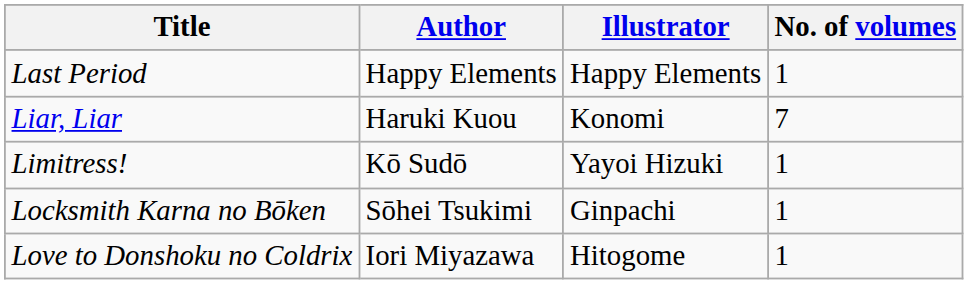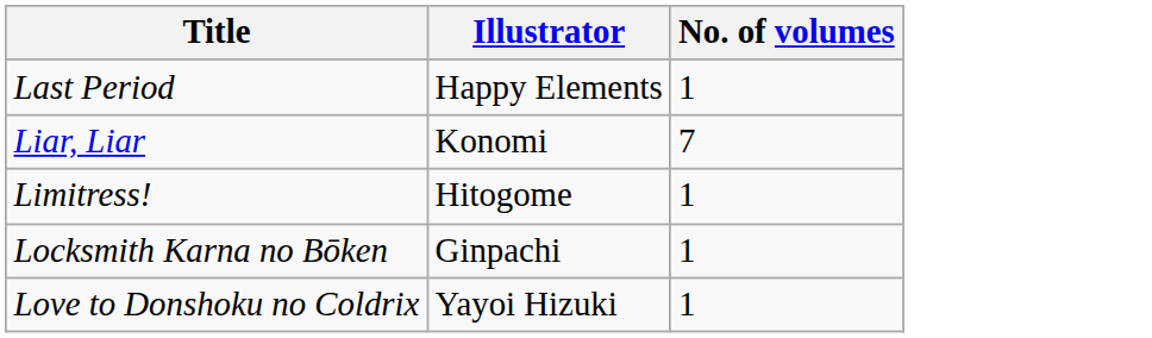- column: Author | Happy Elements | Haruki Kuou | Kō Sudō | Sōhei Tsukimi | Iori Miyazawa
Limitress! | Illustrator: Yayoi Hizuki -> Hitogome
Love to Donshoku no Coldrix | Illustrator: Hitogome -> Yayoi Hizuki
